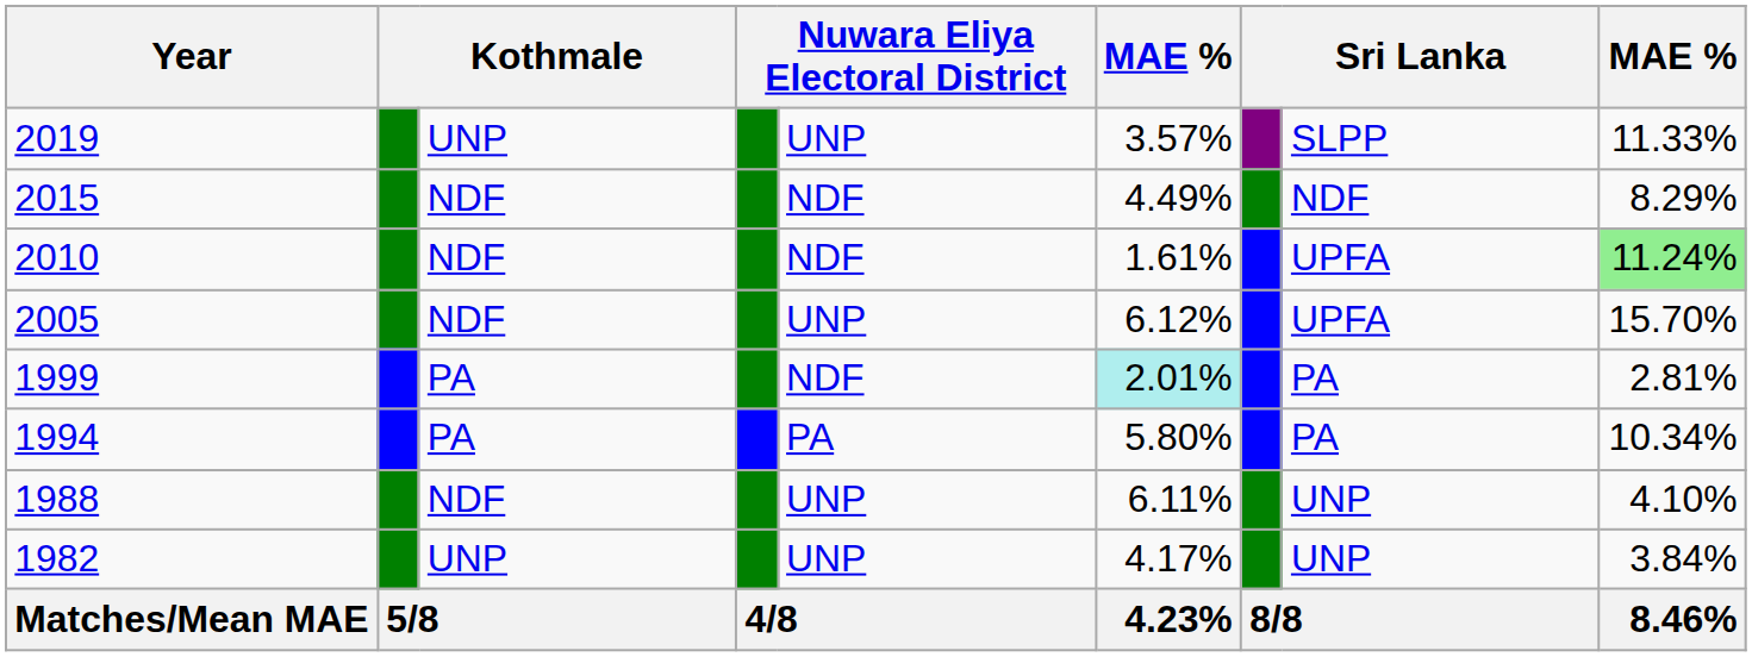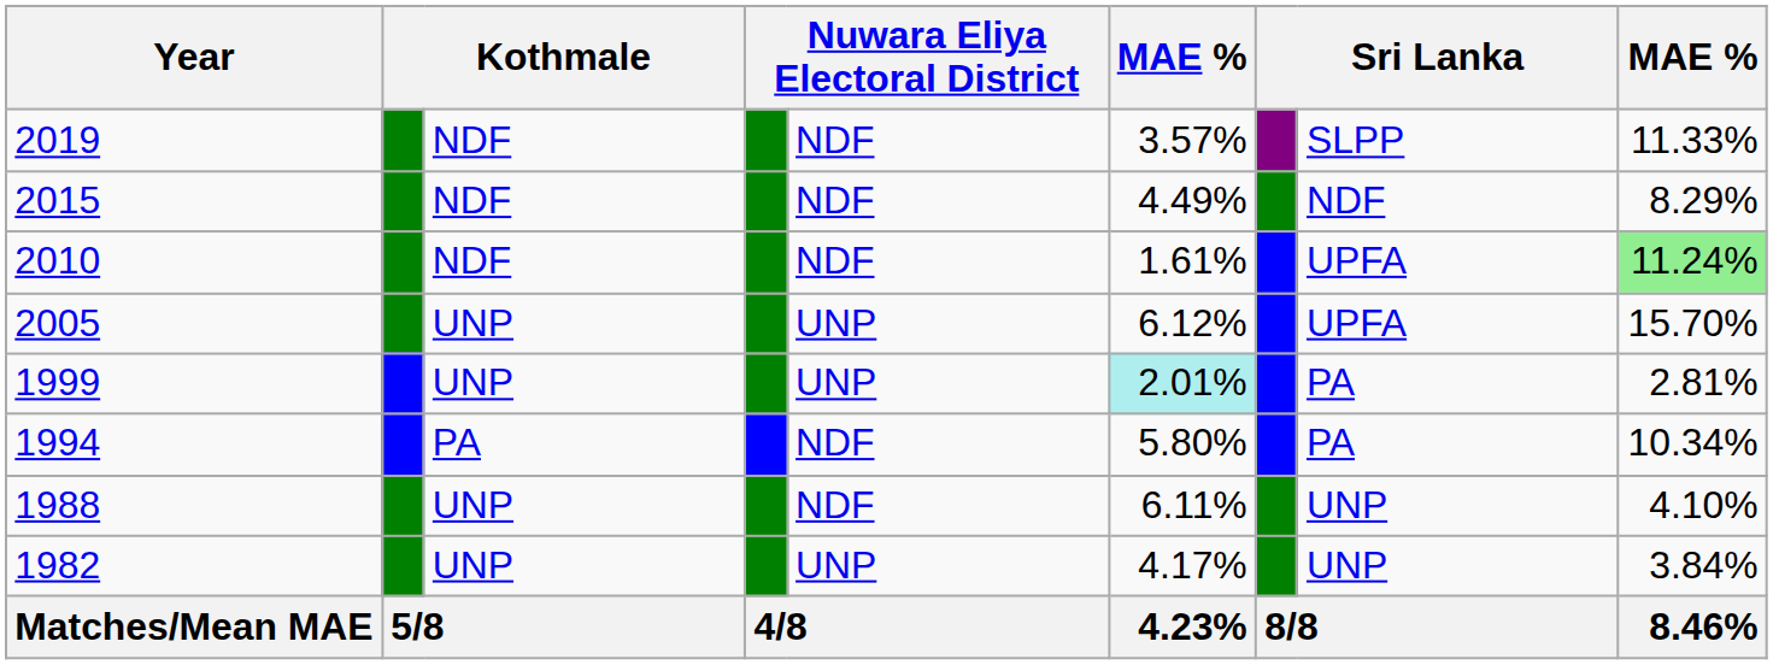2019 | column 3: UNP -> NDF
2019 | column 5: UNP -> NDF
2005 | column 3: NDF -> UNP
1999 | column 3: PA -> UNP
1999 | column 5: NDF -> UNP
1994 | column 5: PA -> NDF
1988 | column 3: NDF -> UNP
1988 | column 5: UNP -> NDF
